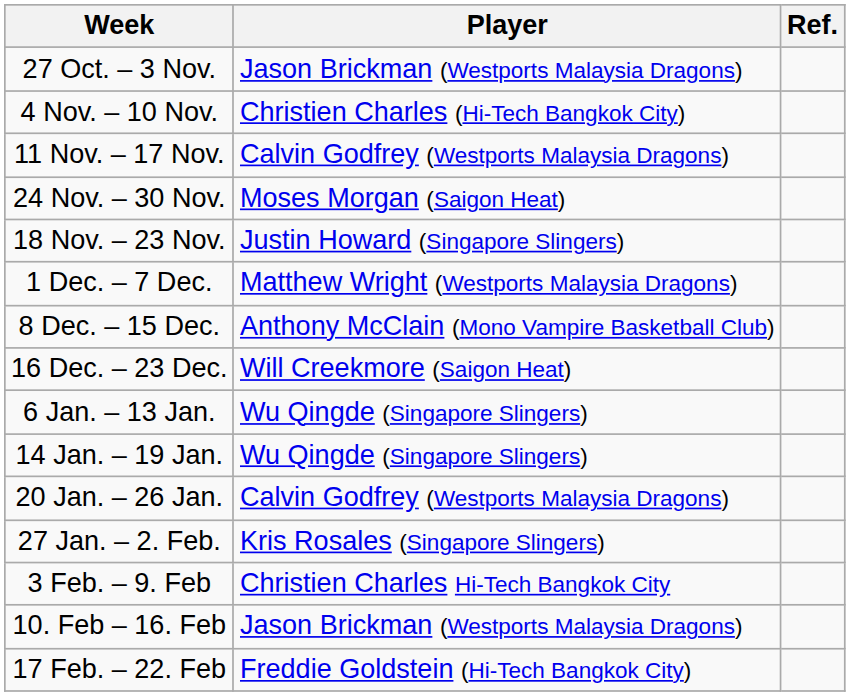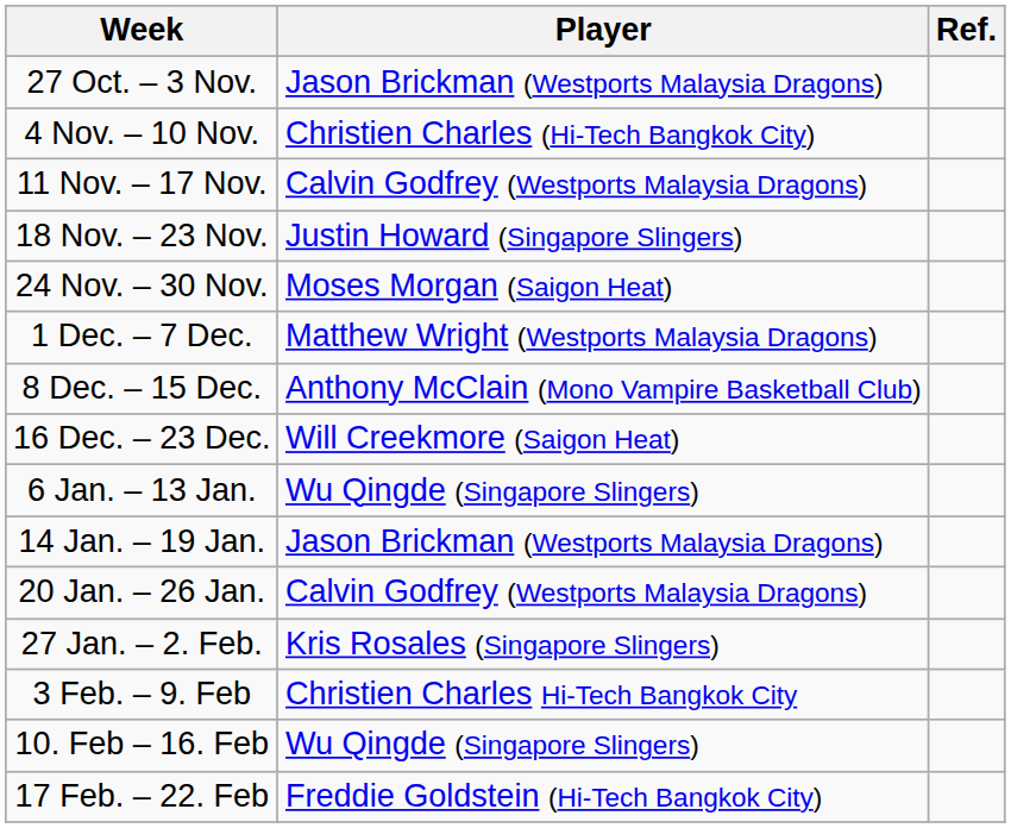rows swapped: 18 Nov. – 23 Nov. <-> 24 Nov. – 30 Nov.
14 Jan. – 19 Jan. | Player: Wu Qingde (Singapore Slingers) -> Jason Brickman (Westports Malaysia Dragons)
10. Feb – 16. Feb | Player: Jason Brickman (Westports Malaysia Dragons) -> Wu Qingde (Singapore Slingers)
